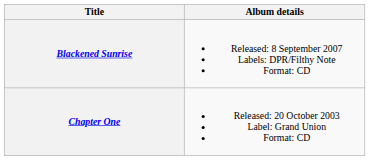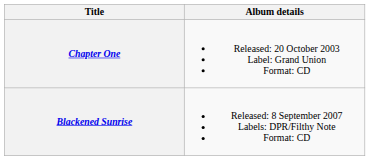rows swapped: Chapter One <-> Blackened Sunrise
